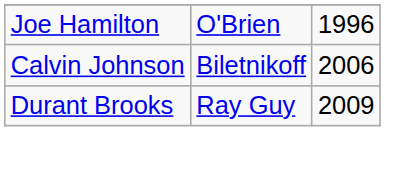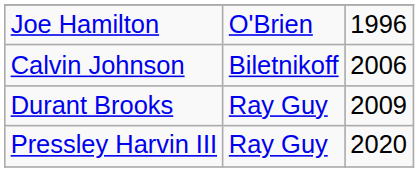+ row: Pressley Harvin III | Ray Guy | 2020
